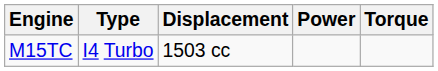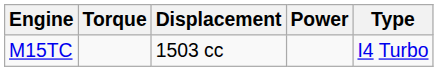columns swapped: Type <-> Torque
